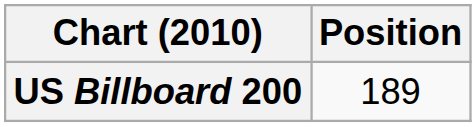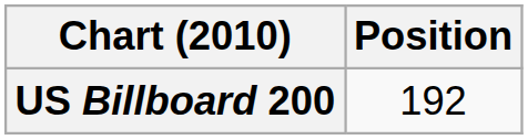US Billboard 200 | Position: 189 -> 192
